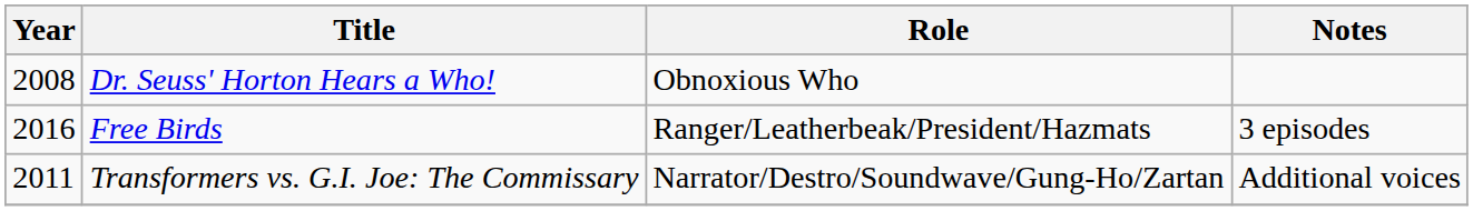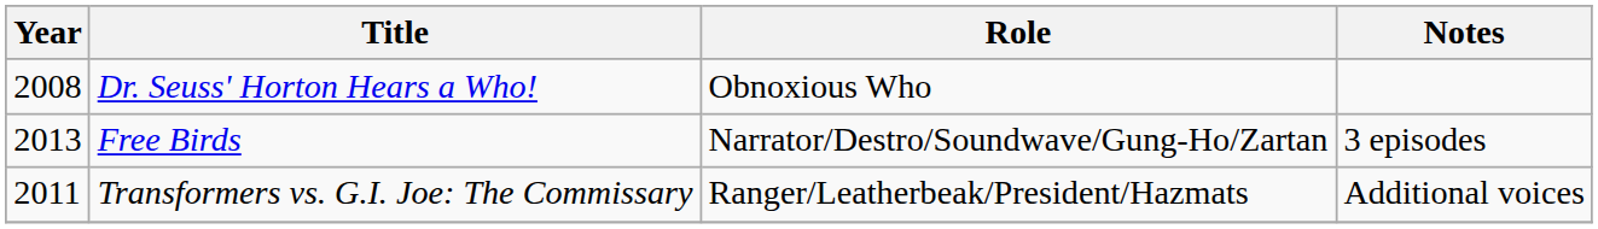Free Birds | Year: 2016 -> 2013
Free Birds | Role: Ranger/Leatherbeak/President/Hazmats -> Narrator/Destro/Soundwave/Gung-Ho/Zartan
Transformers vs. G.I. Joe: The Commissary | Role: Narrator/Destro/Soundwave/Gung-Ho/Zartan -> Ranger/Leatherbeak/President/Hazmats
